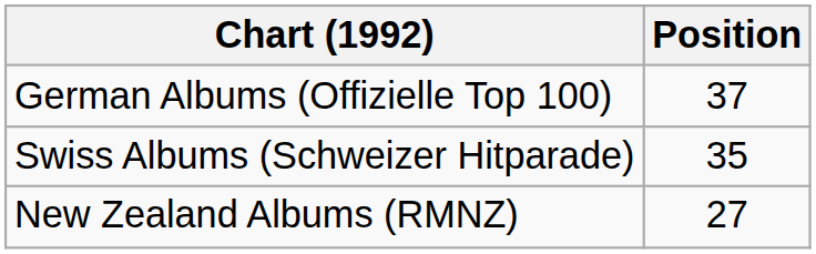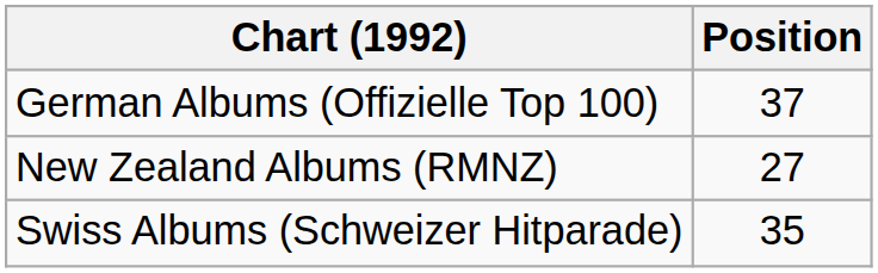rows swapped: New Zealand Albums (RMNZ) <-> Swiss Albums (Schweizer Hitparade)
